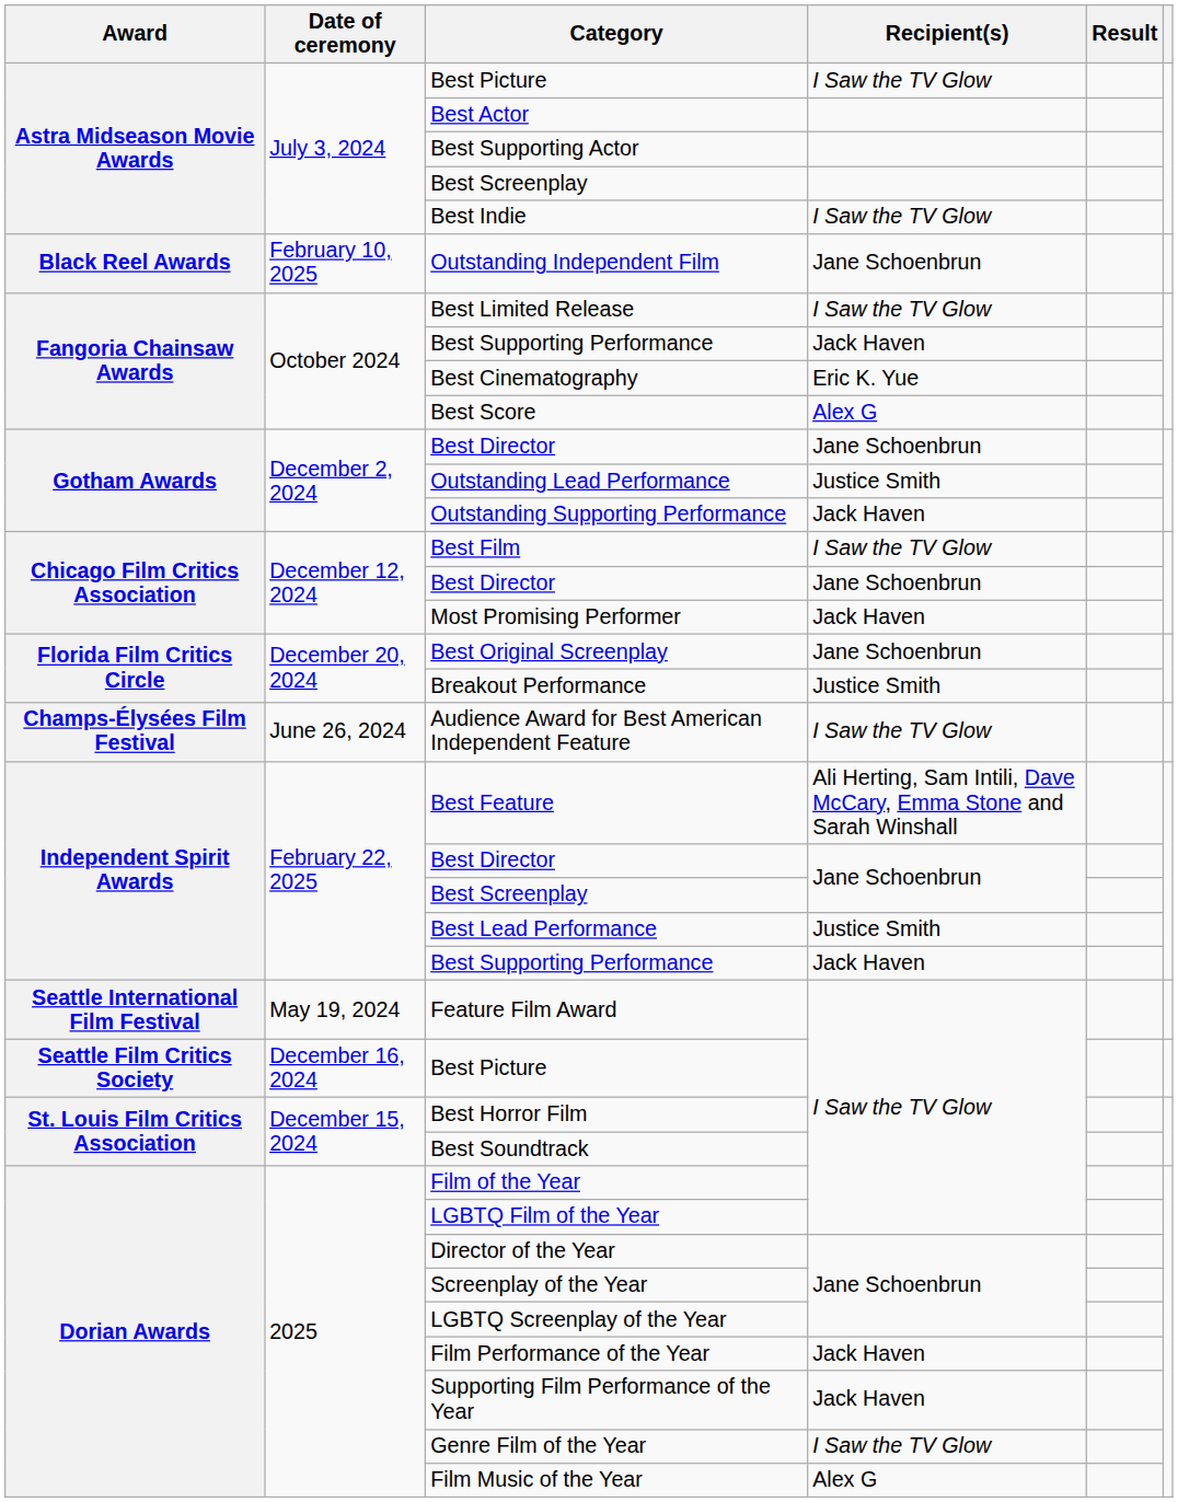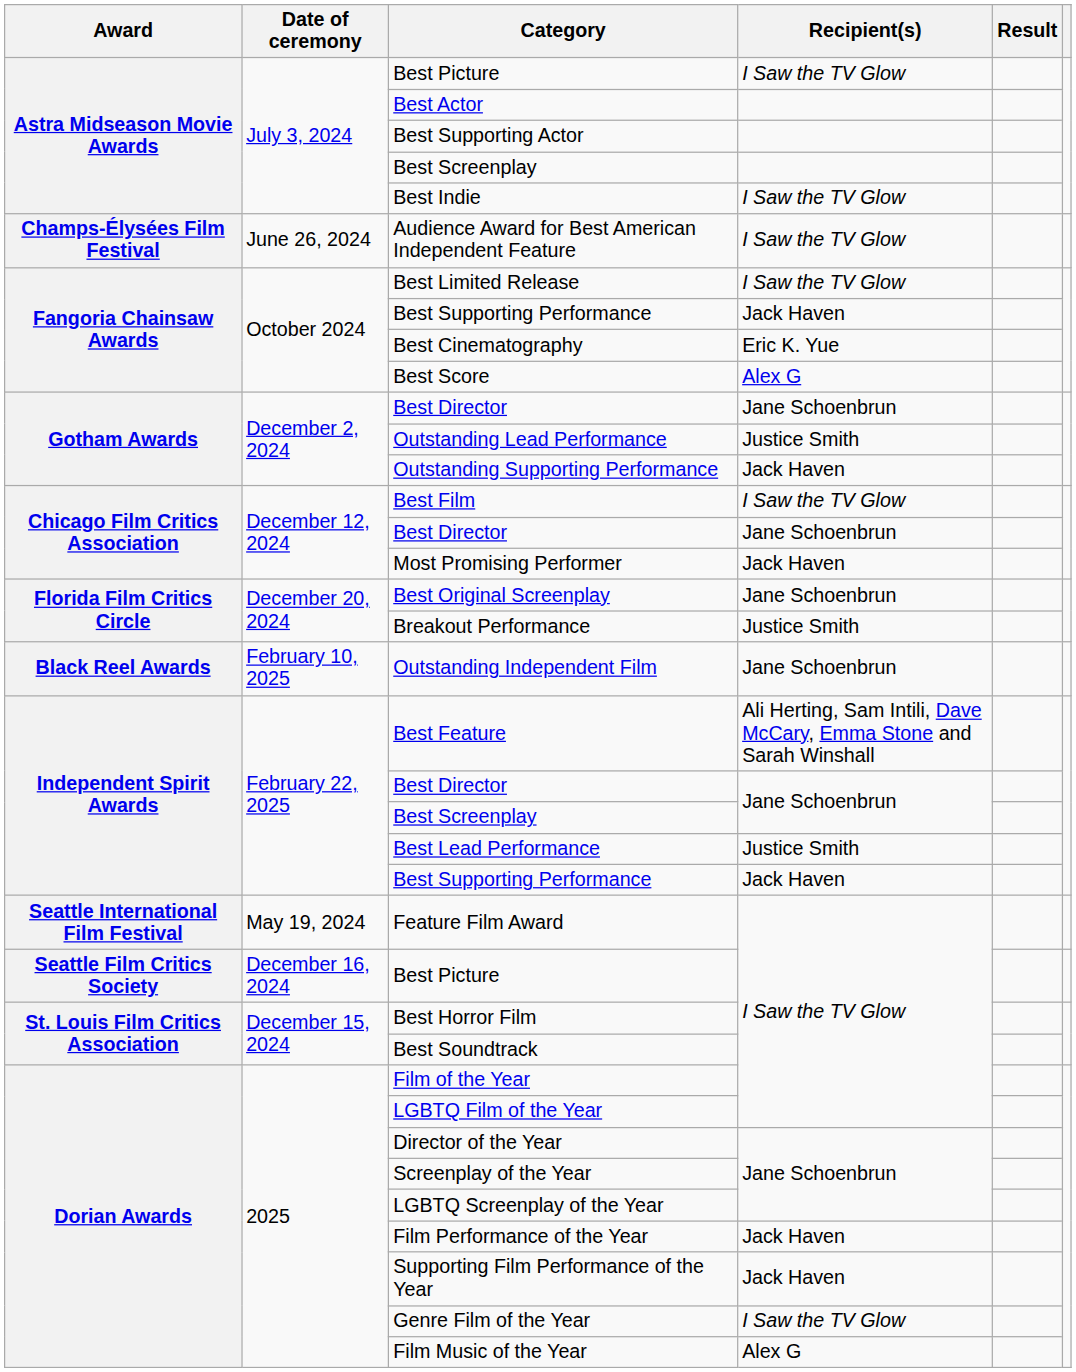rows swapped: Audience Award for Best American Independent Feature <-> Outstanding Independent Film
